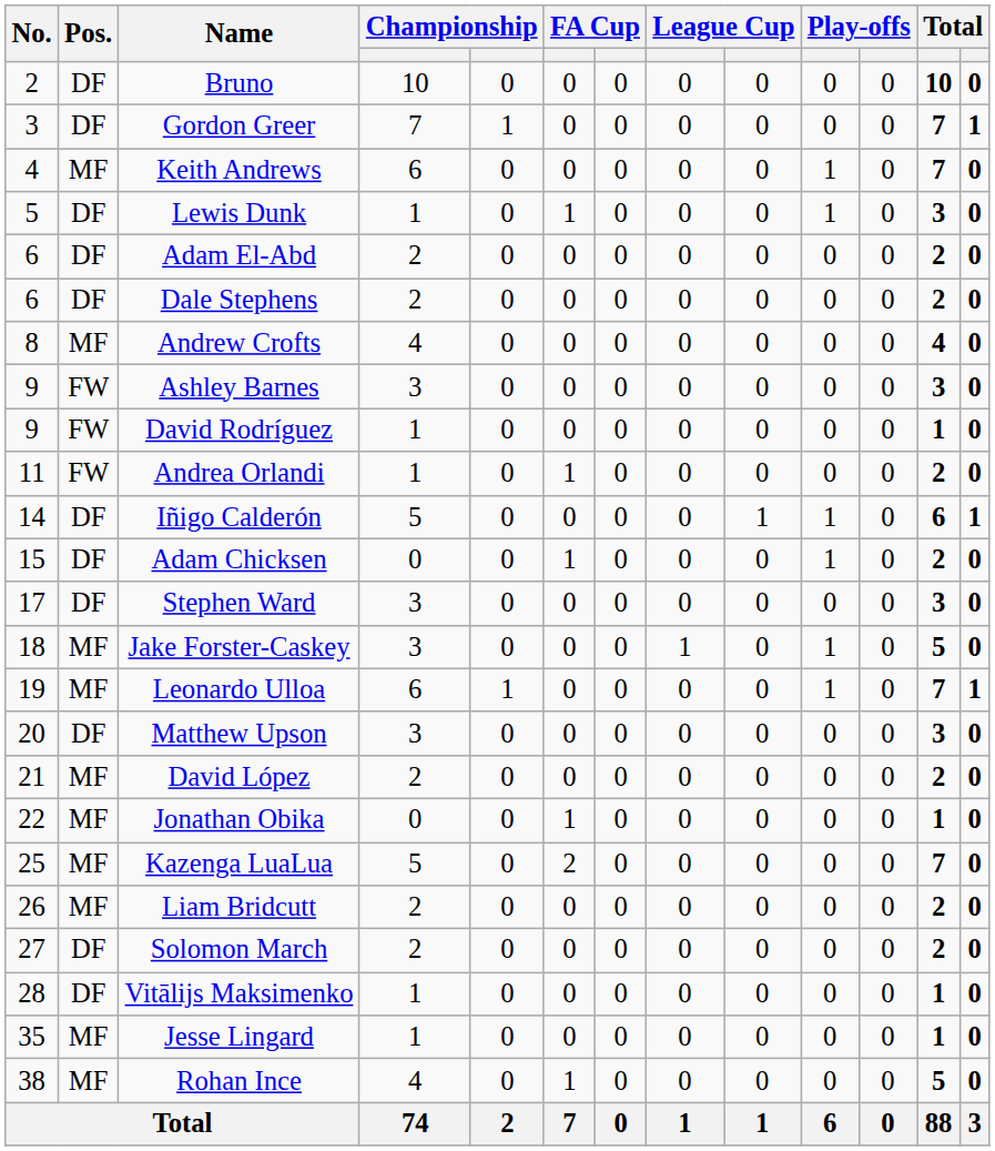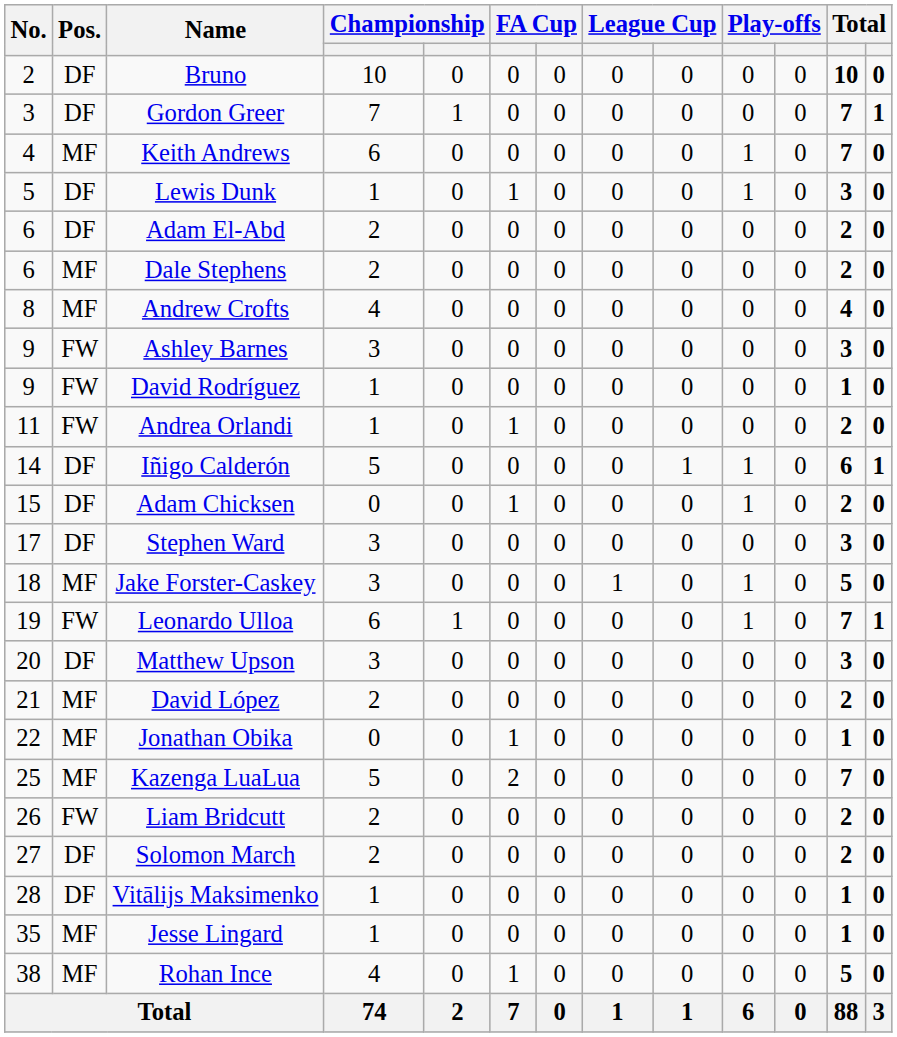Dale Stephens | Pos.: DF -> MF
Leonardo Ulloa | Pos.: MF -> FW
Liam Bridcutt | Pos.: MF -> FW
